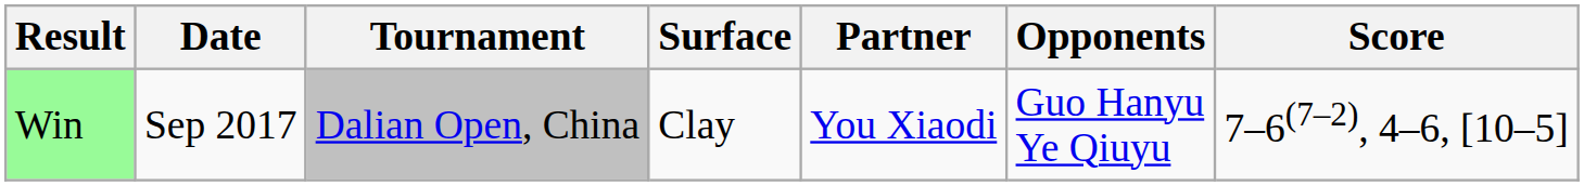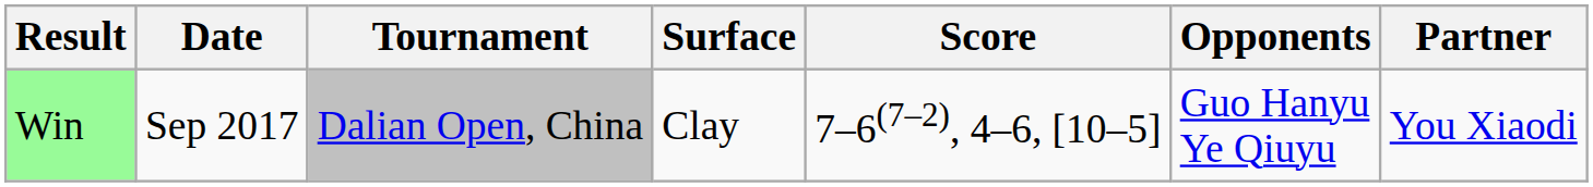columns swapped: Partner <-> Score
